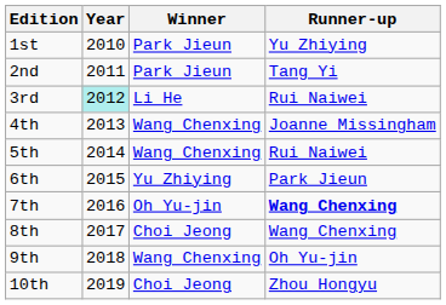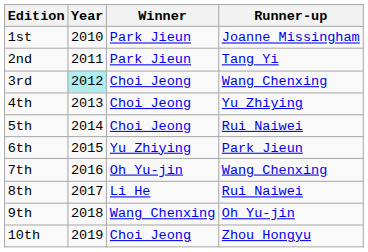1st | Runner-up: Yu Zhiying -> Joanne Missingham
3rd | Winner: Li He -> Choi Jeong
3rd | Runner-up: Rui Naiwei -> Wang Chenxing
4th | Winner: Wang Chenxing -> Choi Jeong
4th | Runner-up: Joanne Missingham -> Yu Zhiying
5th | Winner: Wang Chenxing -> Choi Jeong
7th | Runner-up: bold -> normal
8th | Winner: Choi Jeong -> Li He
8th | Runner-up: Wang Chenxing -> Rui Naiwei
